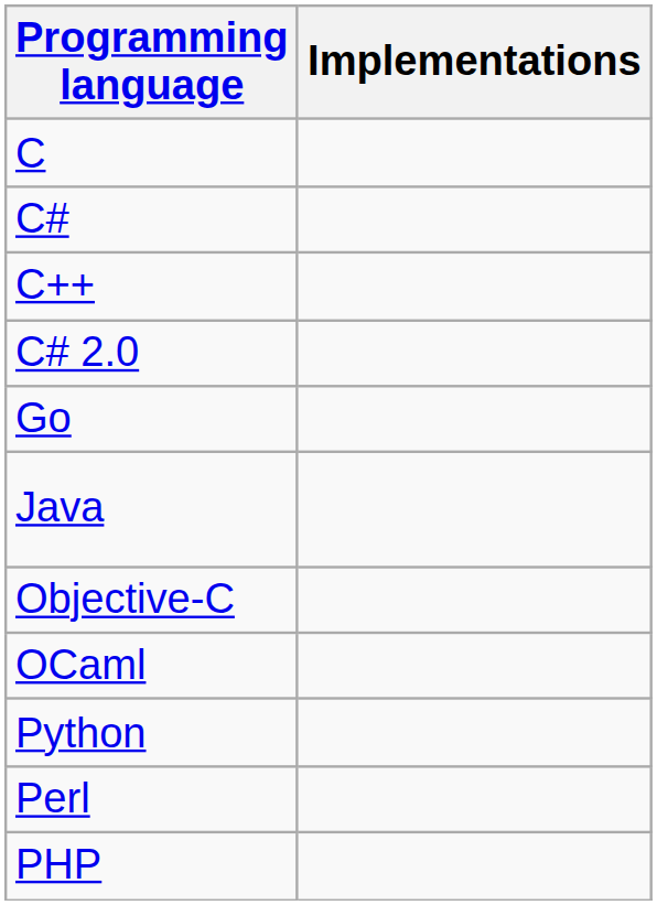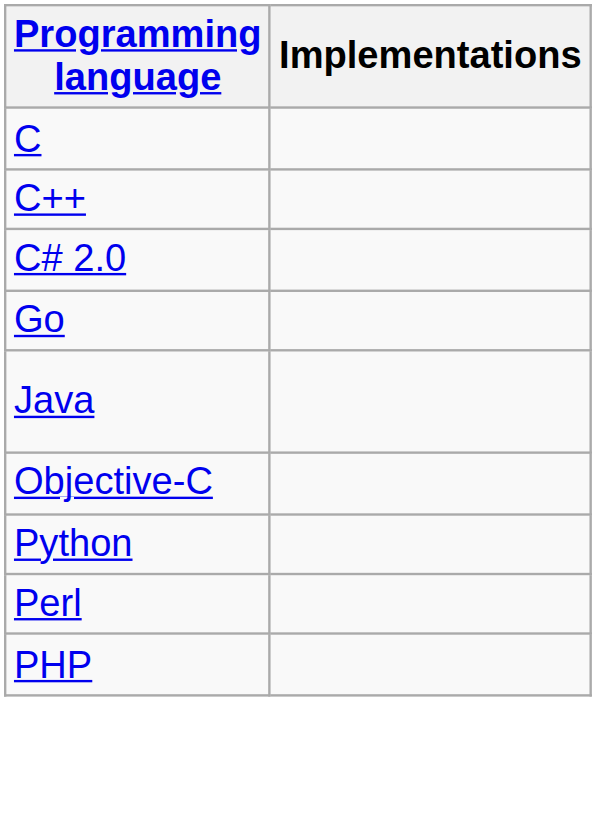- row: C#
- row: OCaml
